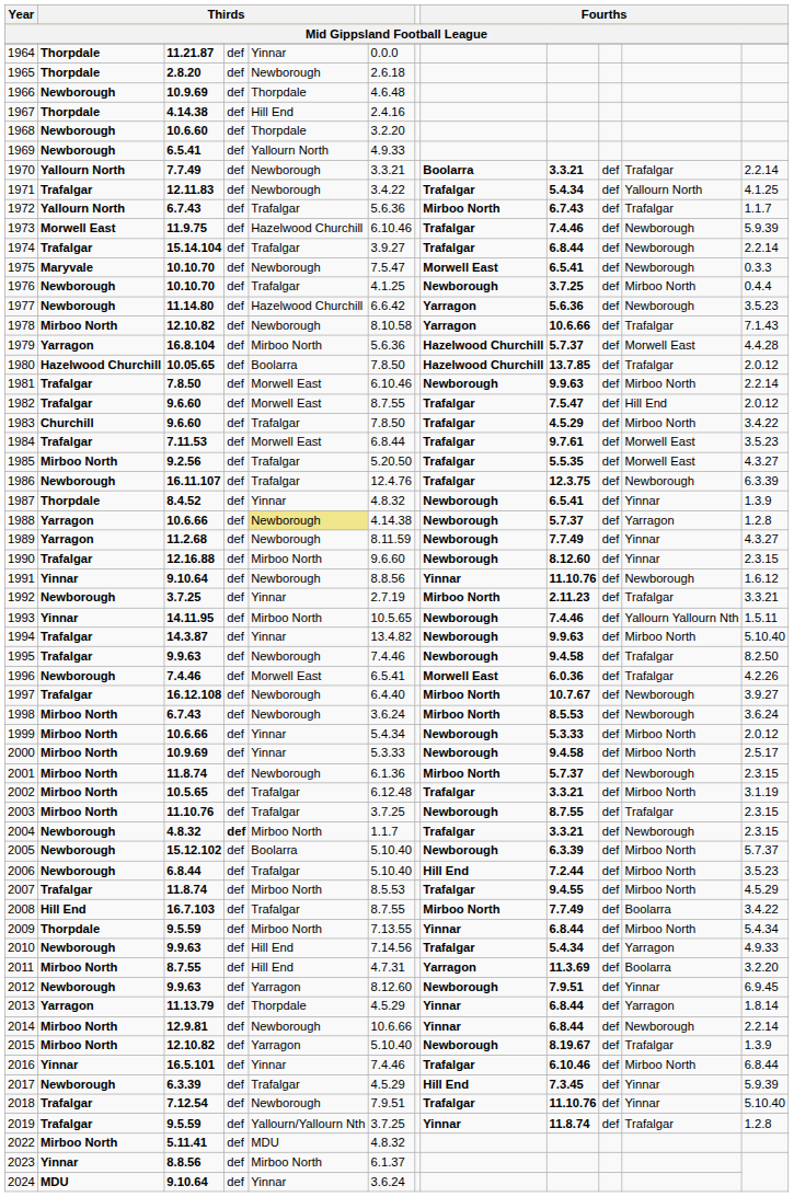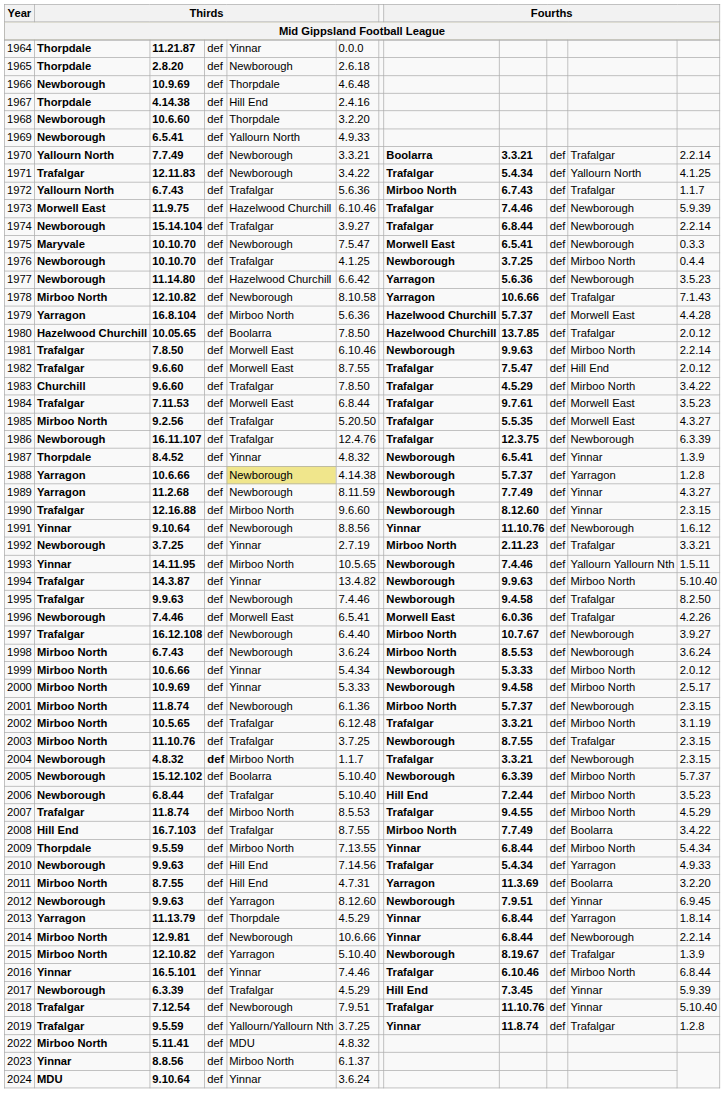1974 | column 2: Trafalgar -> Newborough
